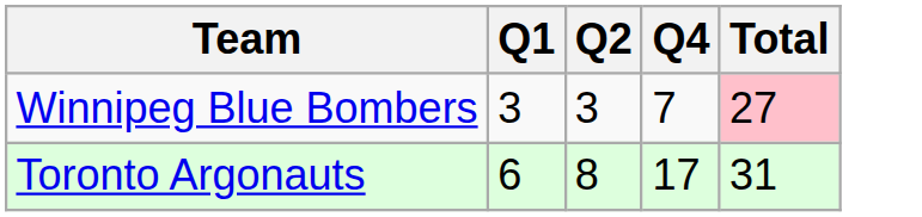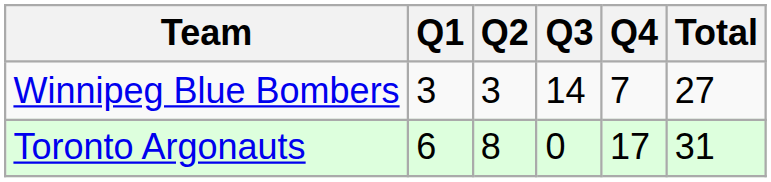+ column: Q3 | 14 | 0
Winnipeg Blue Bombers | Total: pink background -> no background
